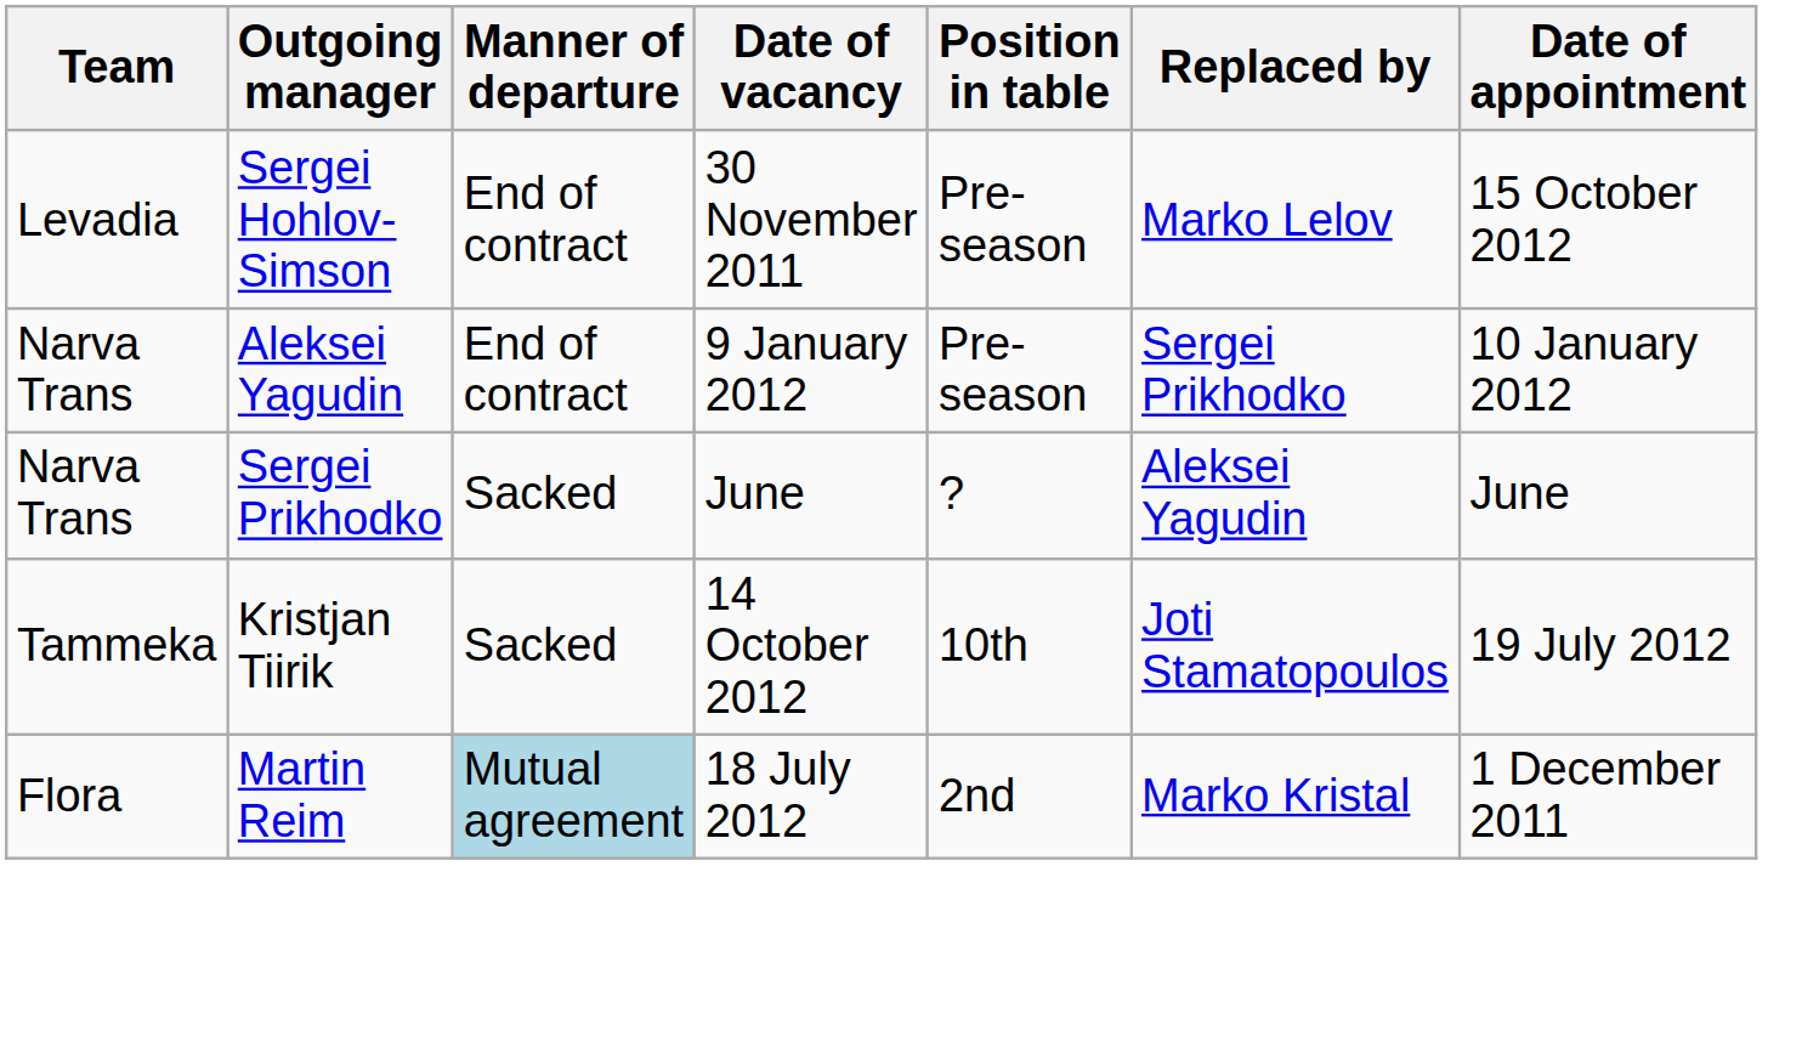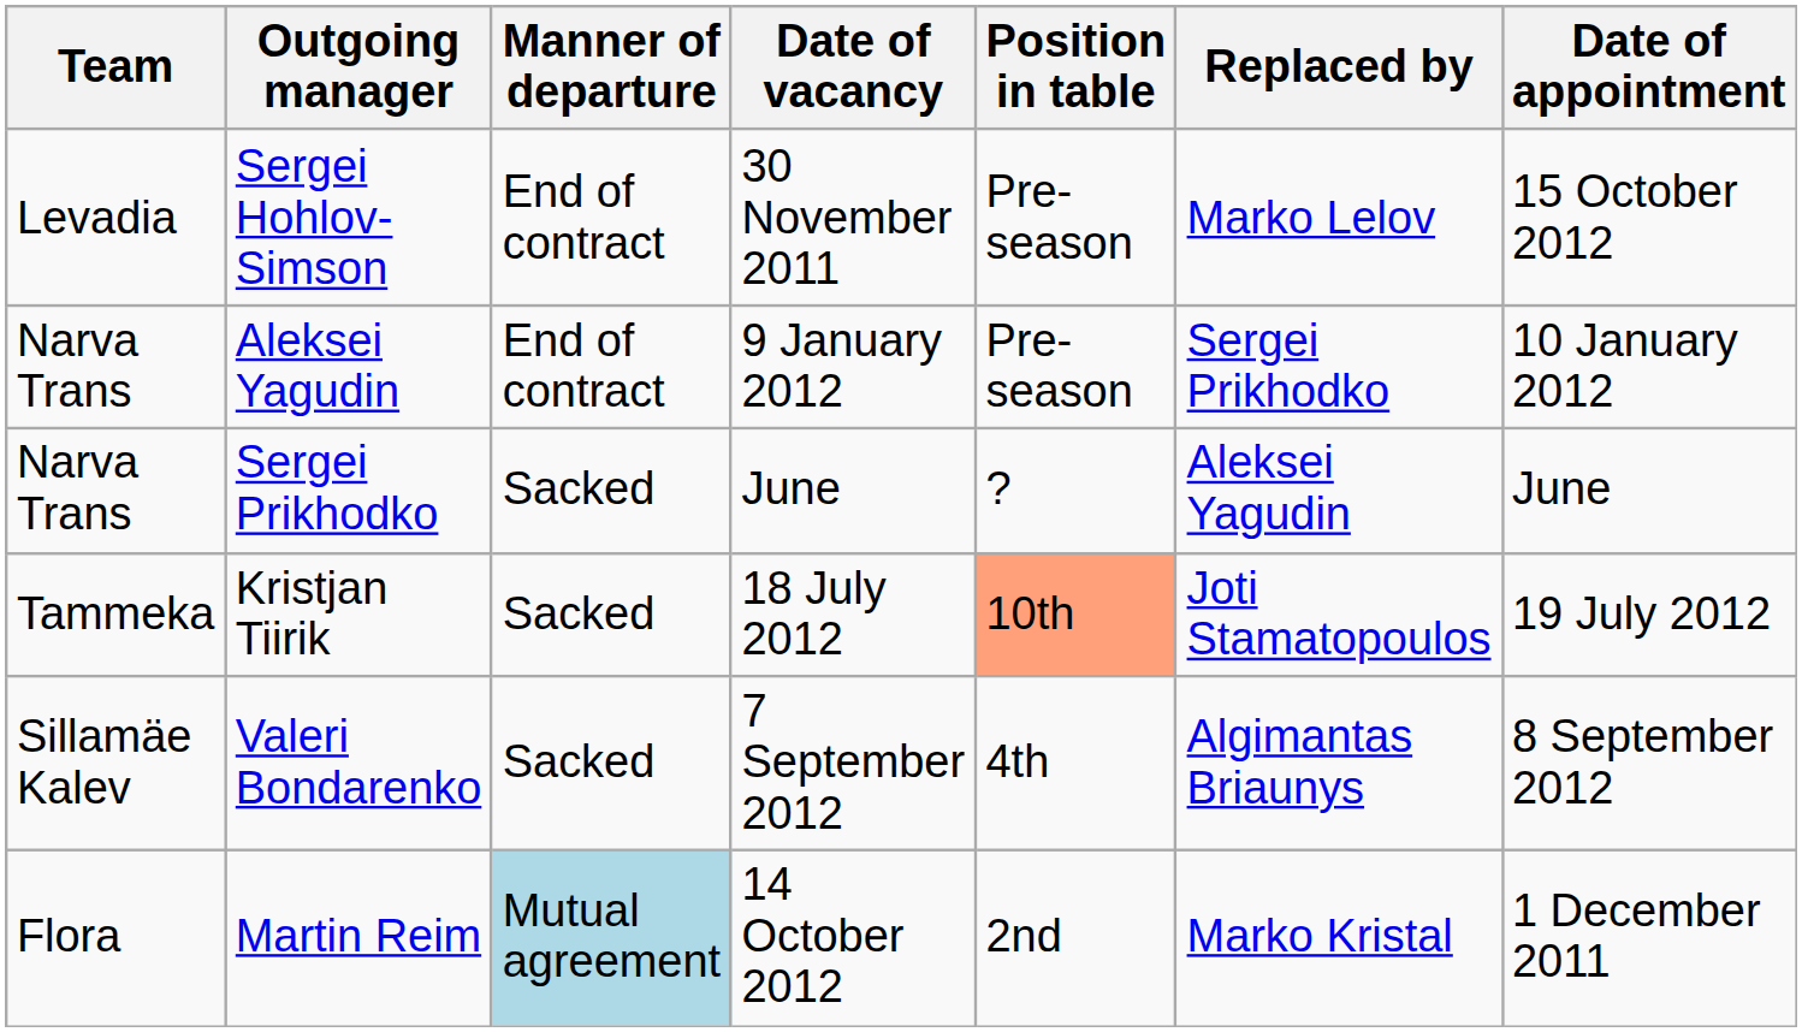Kristjan Tiirik | Date of vacancy: 14 October 2012 -> 18 July 2012
Kristjan Tiirik | Position in table: no background -> lightsalmon background
+ row: Sillamäe Kalev | Valeri Bondarenko | Sacked | 7 September 2012 | 4th | Algimantas Briaunys | 8 September 2012
Martin Reim | Date of vacancy: 18 July 2012 -> 14 October 2012
